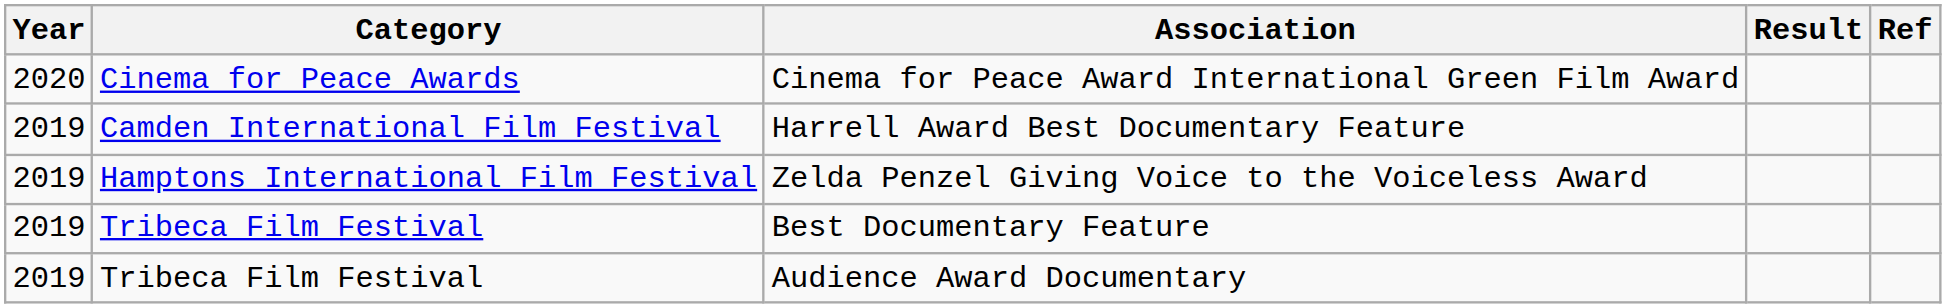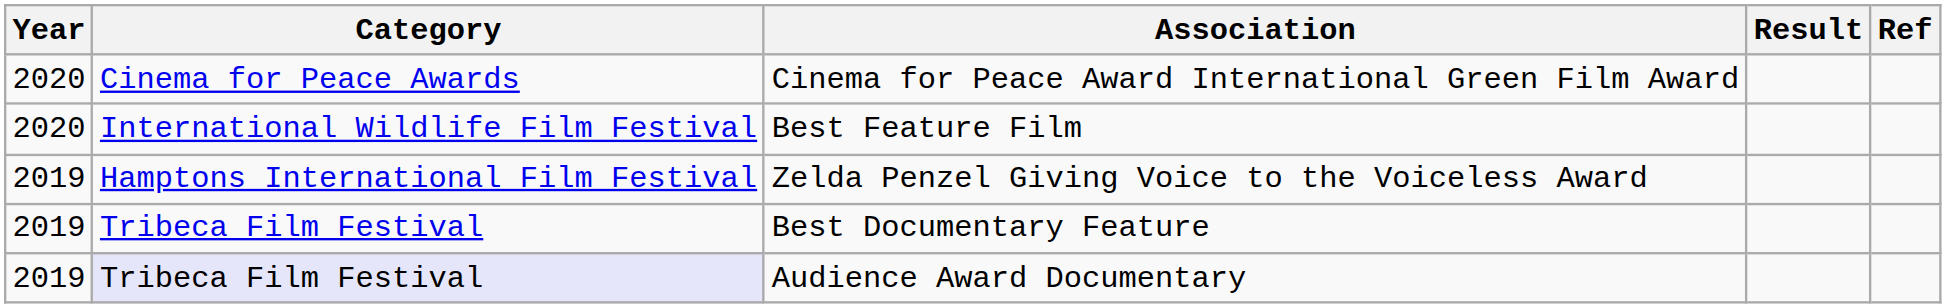+ row: 2020 | International Wildlife Film Festival | Best Feature Film
- row: 2019 | Camden International Film Festival | Harrell Award Best Documentary Feature
Audience Award Documentary | Category: no background -> lavender background
